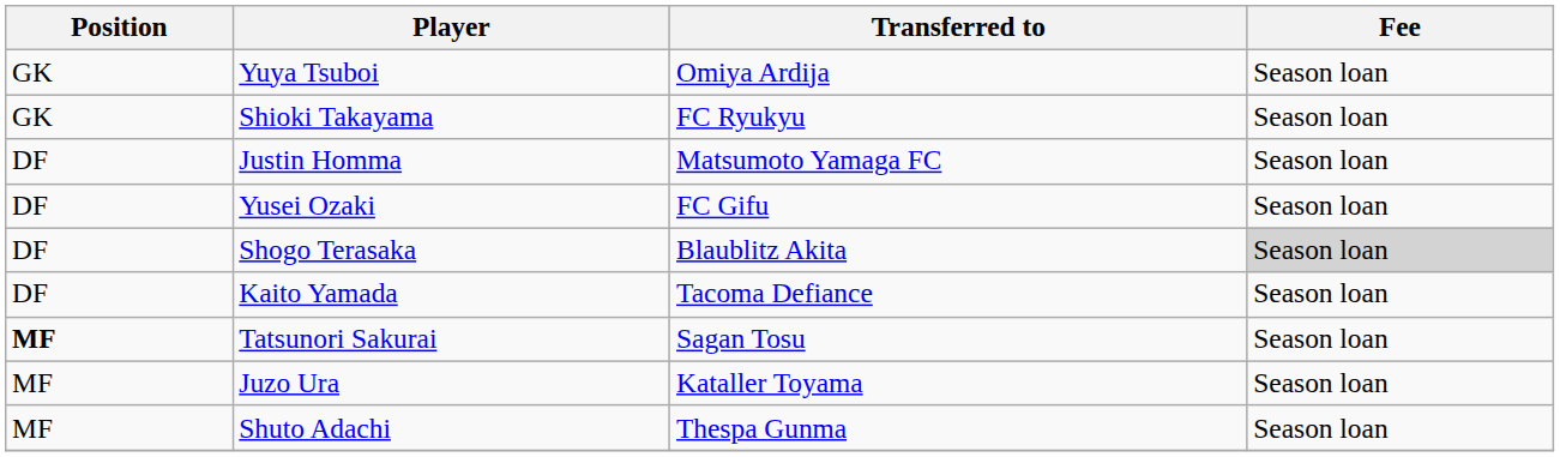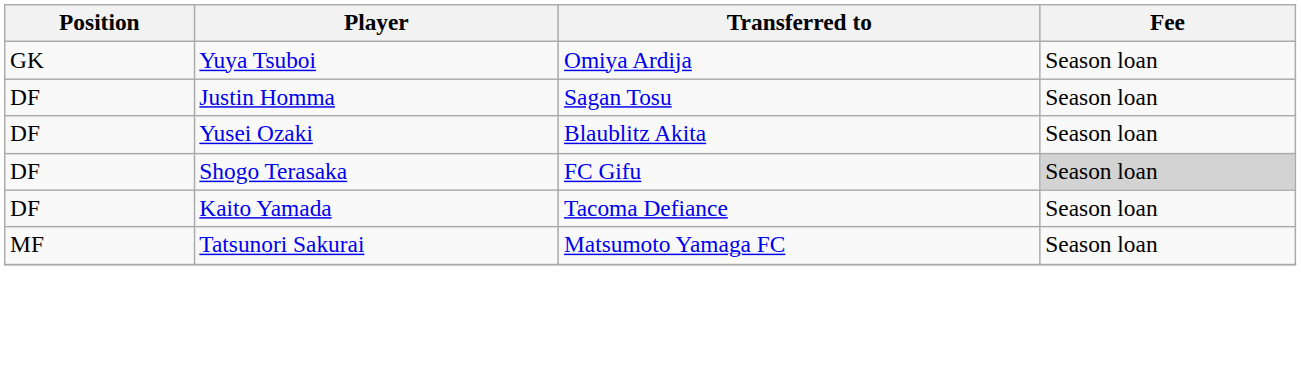- row: GK | Shioki Takayama | FC Ryukyu | Season loan
Justin Homma | Transferred to: Matsumoto Yamaga FC -> Sagan Tosu
Yusei Ozaki | Transferred to: FC Gifu -> Blaublitz Akita
Shogo Terasaka | Transferred to: Blaublitz Akita -> FC Gifu
Tatsunori Sakurai | Position: bold -> normal
Tatsunori Sakurai | Transferred to: Sagan Tosu -> Matsumoto Yamaga FC
- row: MF | Juzo Ura | Kataller Toyama | Season loan
- row: MF | Shuto Adachi | Thespa Gunma | Season loan
